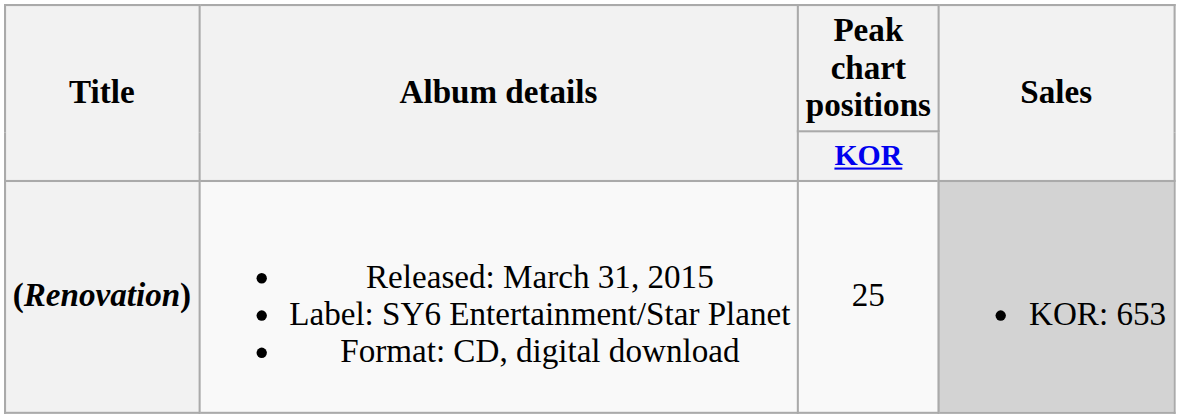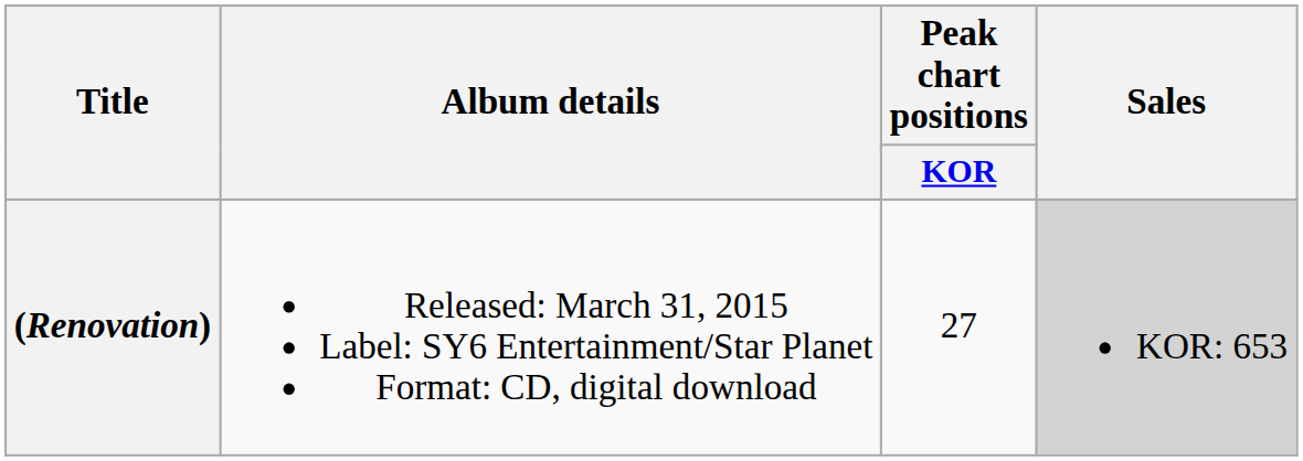(Renovation) | Peak chart positions / KOR: 25 -> 27
